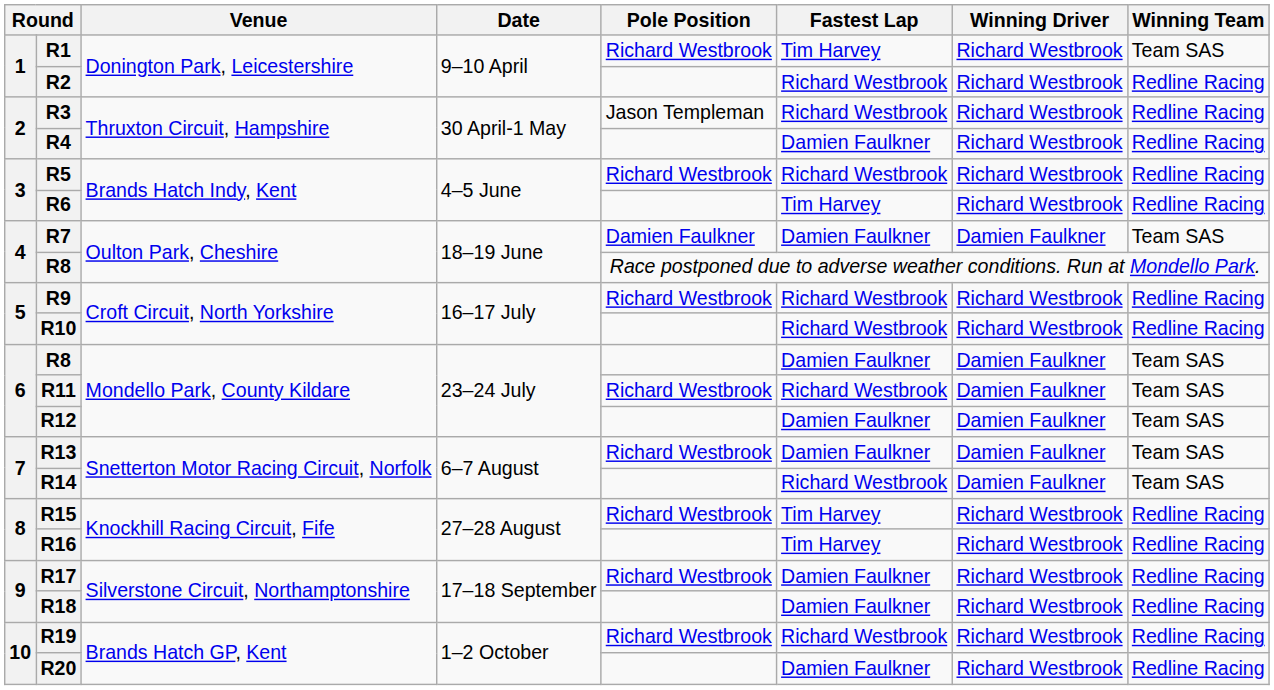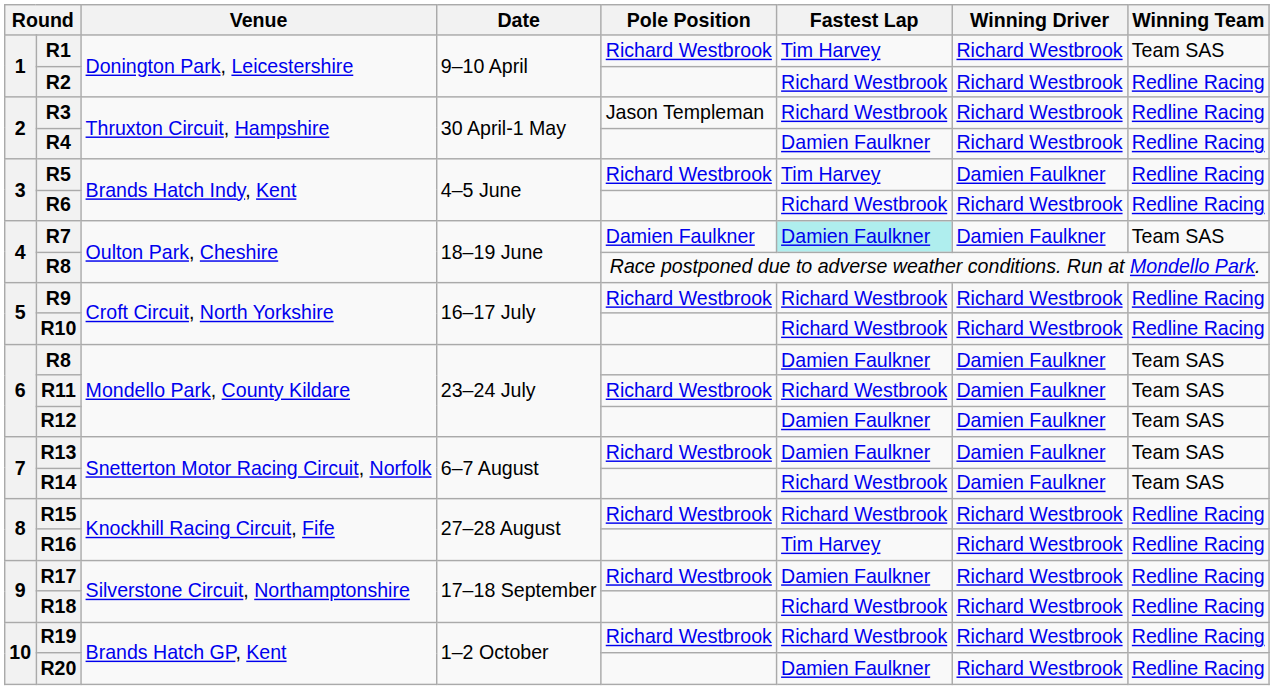R5 | Fastest Lap: Richard Westbrook -> Tim Harvey
R5 | Winning Driver: Richard Westbrook -> Damien Faulkner
R6 | Fastest Lap: Tim Harvey -> Richard Westbrook
R7 | Fastest Lap: no background -> paleturquoise background
R15 | Fastest Lap: Tim Harvey -> Richard Westbrook
R18 | Fastest Lap: Damien Faulkner -> Richard Westbrook
